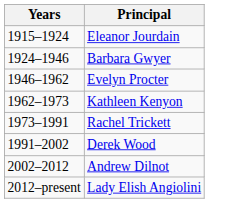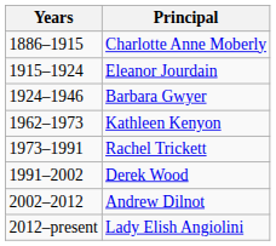+ row: 1886–1915 | Charlotte Anne Moberly
- row: 1946–1962 | Evelyn Procter
